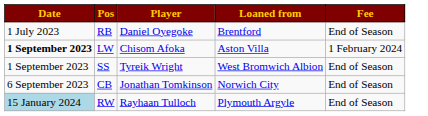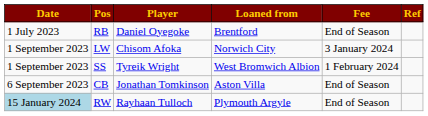+ column: Ref
LW | Date: bold -> normal
LW | Loaned from: Aston Villa -> Norwich City
LW | Fee: 1 February 2024 -> 3 January 2024
SS | Fee: End of Season -> 1 February 2024
CB | Loaned from: Norwich City -> Aston Villa
